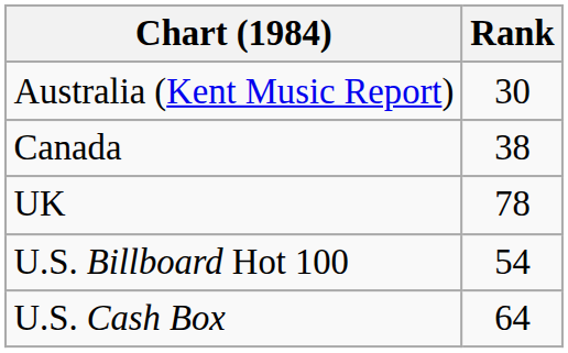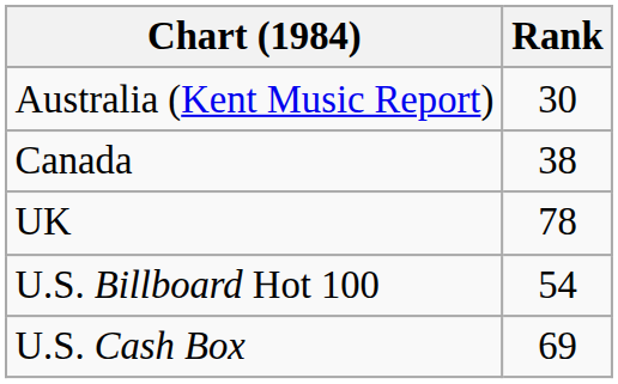U.S. Cash Box | Rank: 64 -> 69
